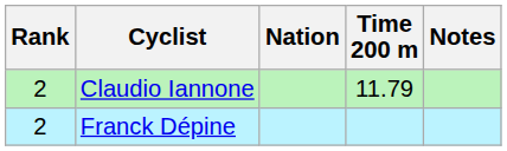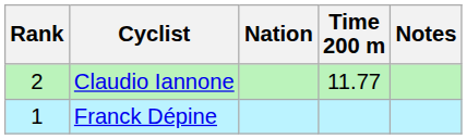Claudio Iannone | Time 200 m: 11.79 -> 11.77
Franck Dépine | Rank: 2 -> 1
